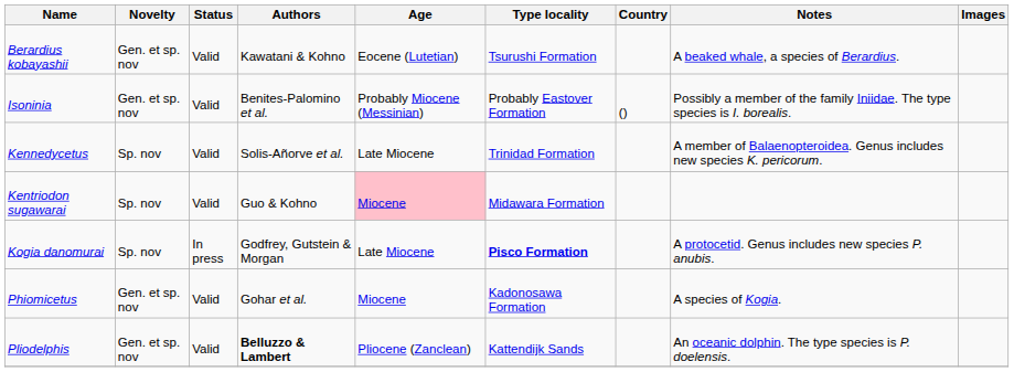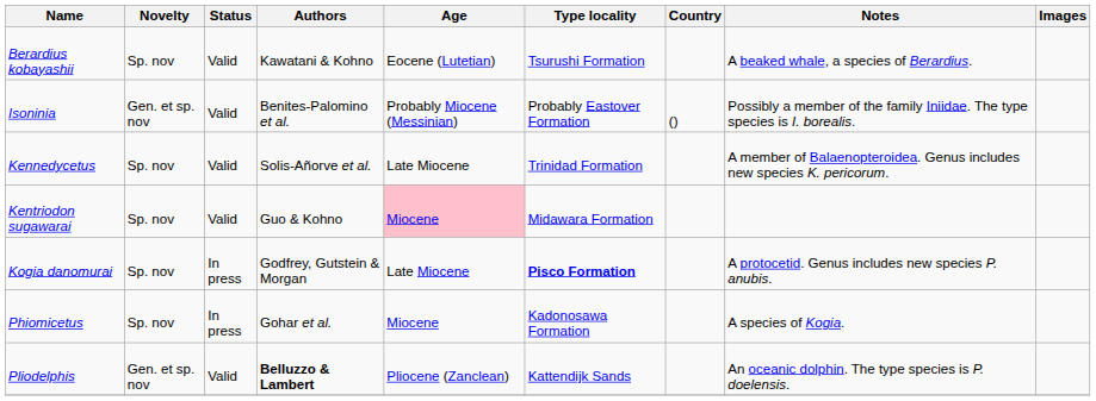Berardius kobayashii | Novelty: Gen. et sp. nov -> Sp. nov
Phiomicetus | Novelty: Gen. et sp. nov -> Sp. nov
Phiomicetus | Status: Valid -> In press
